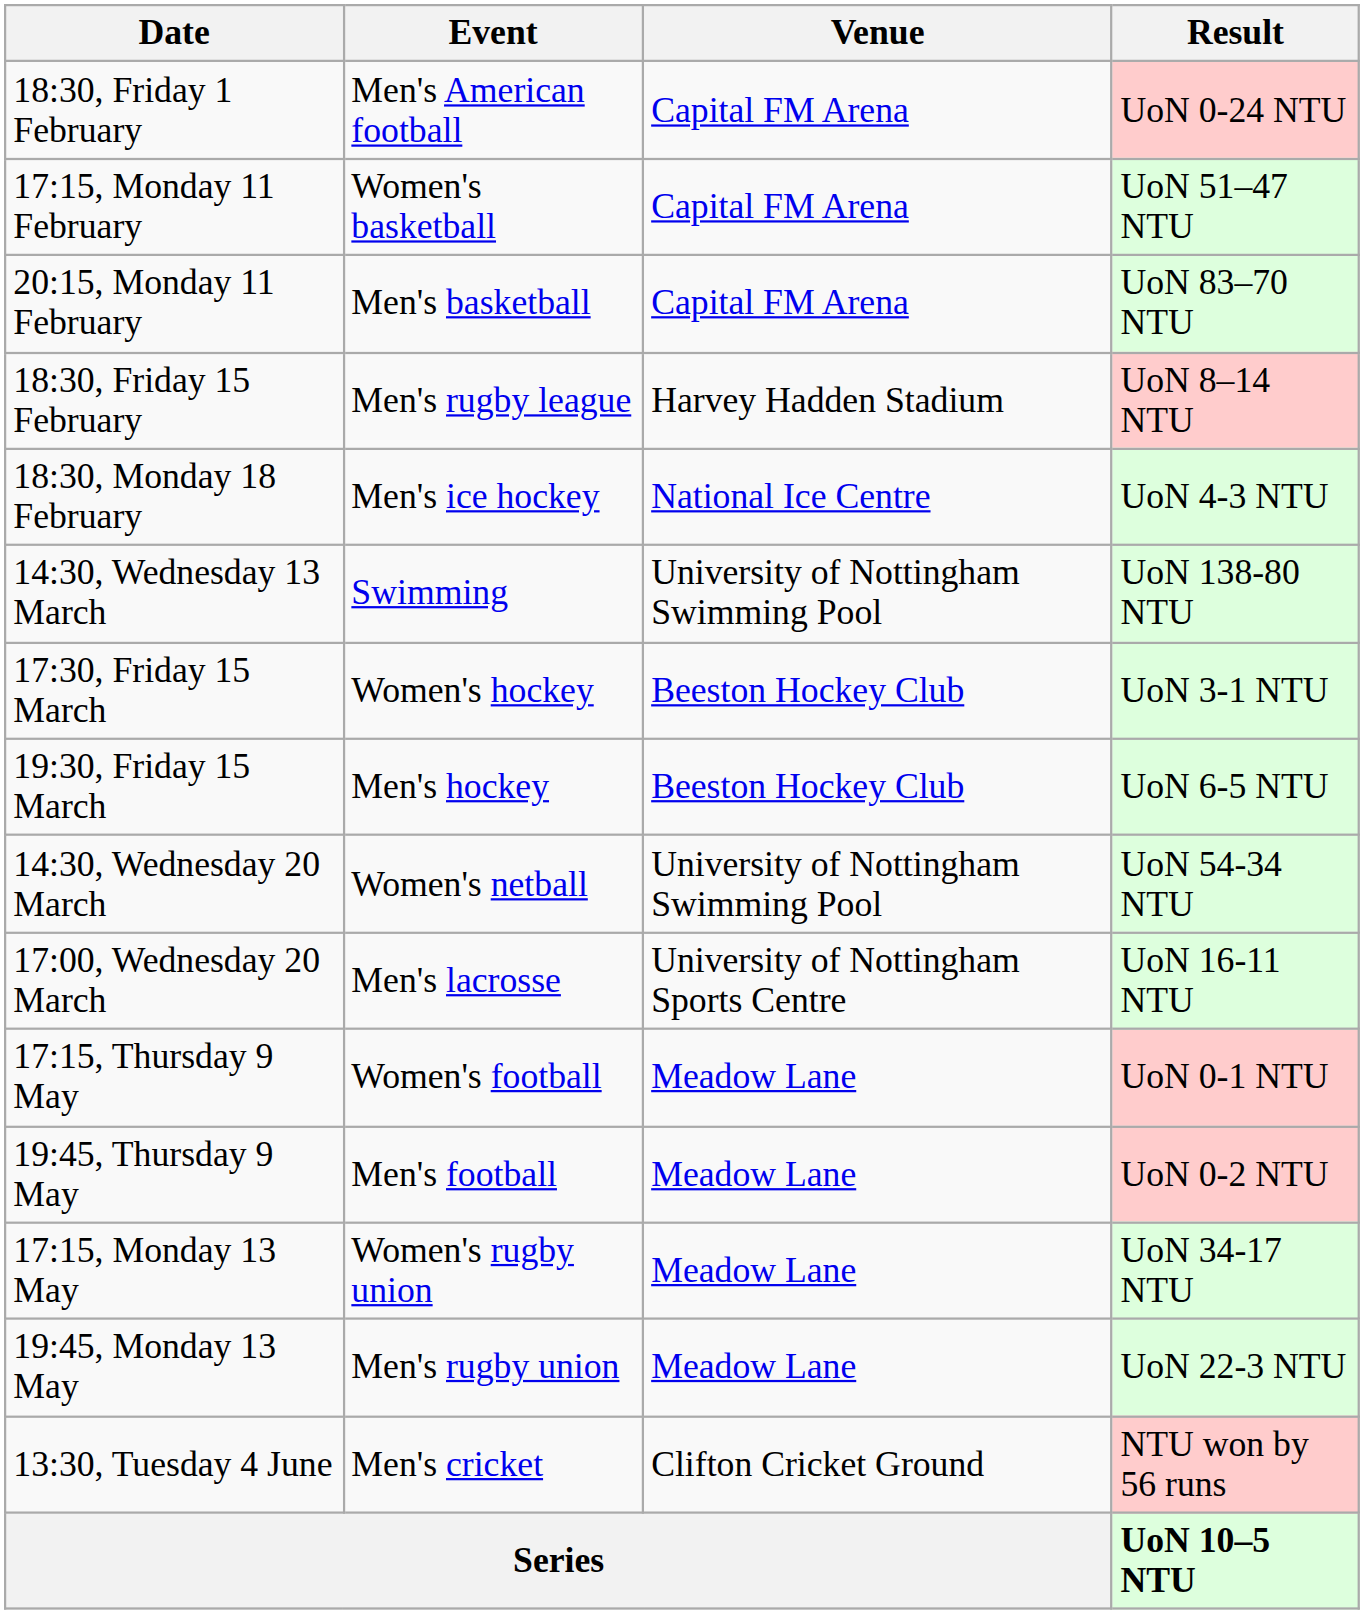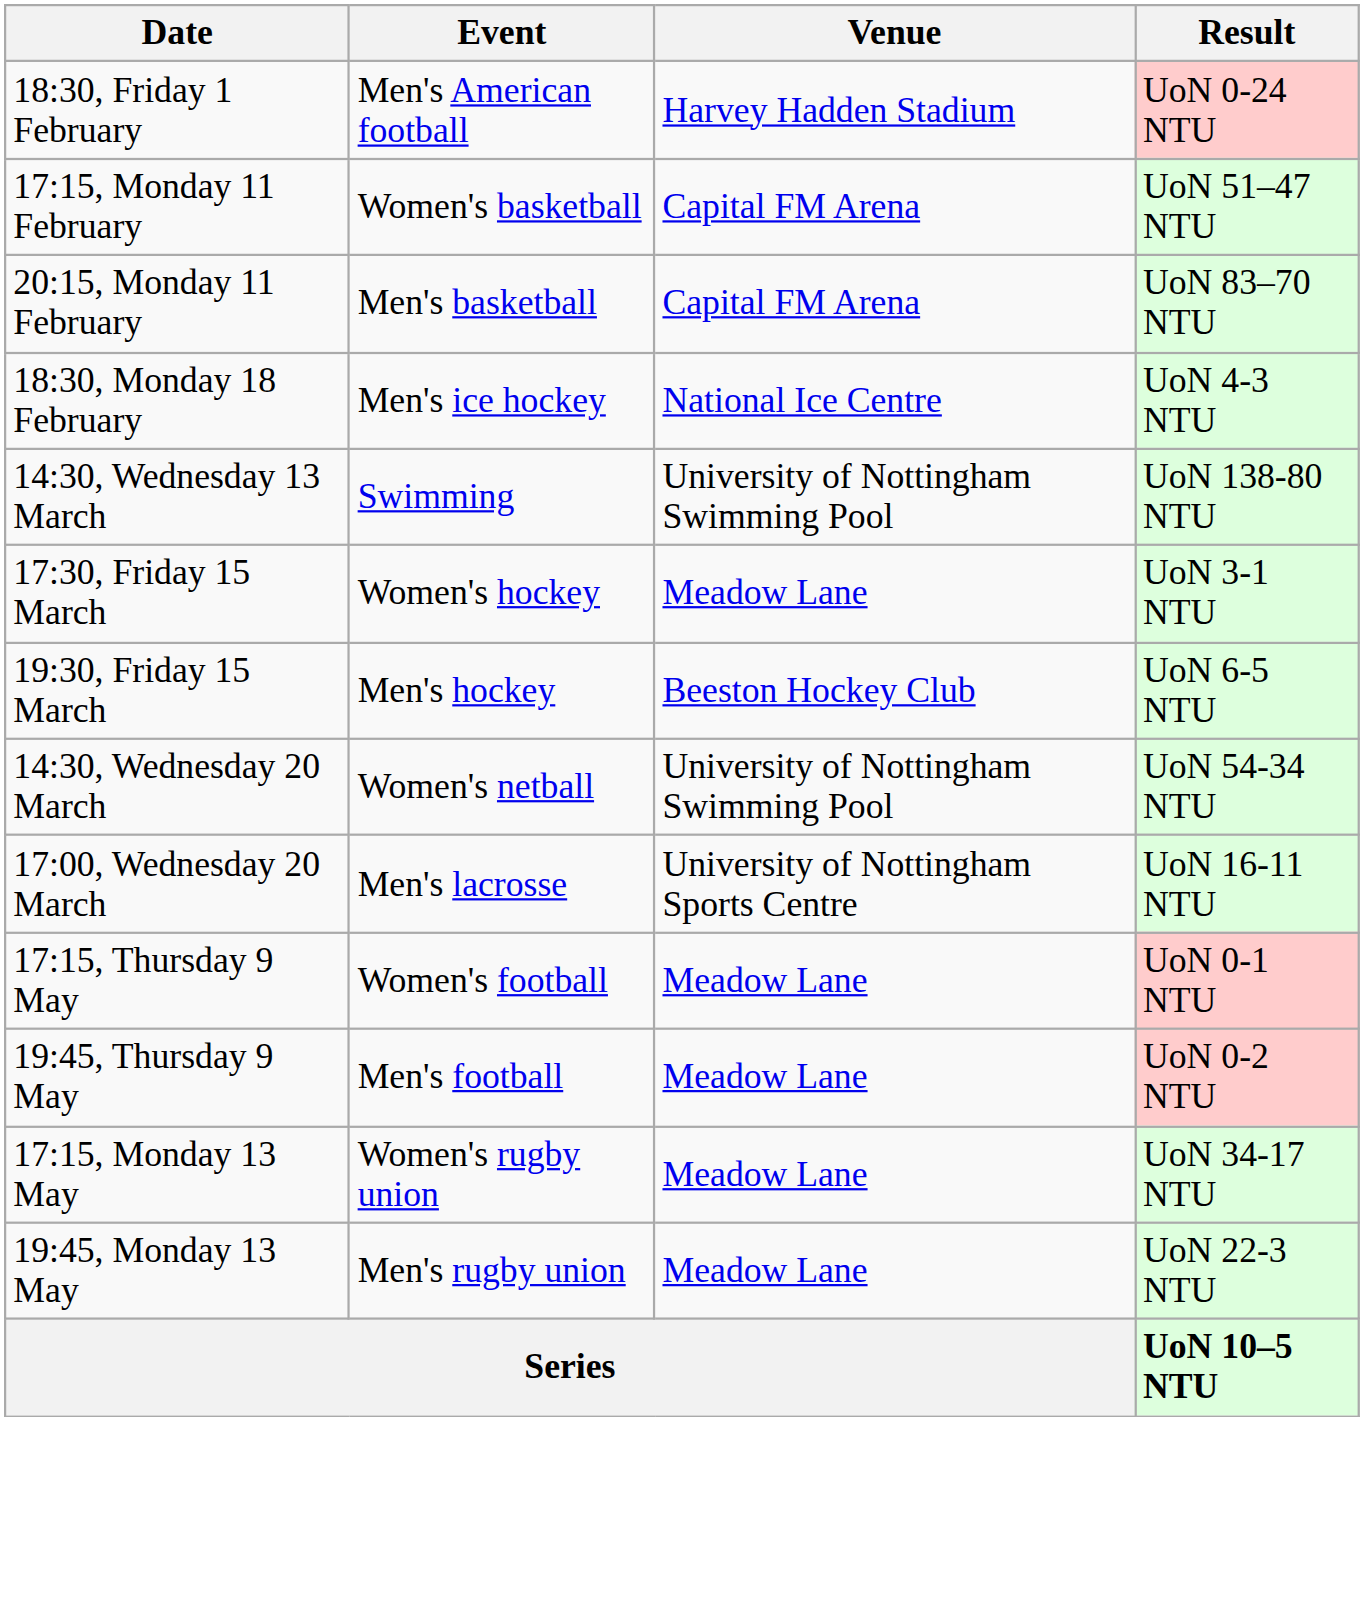18:30, Friday 1 February | Venue: Capital FM Arena -> Harvey Hadden Stadium
- row: 18:30, Friday 15 February | Men's rugby league | Harvey Hadden Stadium | UoN 8–14 NTU
17:30, Friday 15 March | Venue: Beeston Hockey Club -> Meadow Lane
- row: 13:30, Tuesday 4 June | Men's cricket | Clifton Cricket Ground | NTU won by 56 runs
